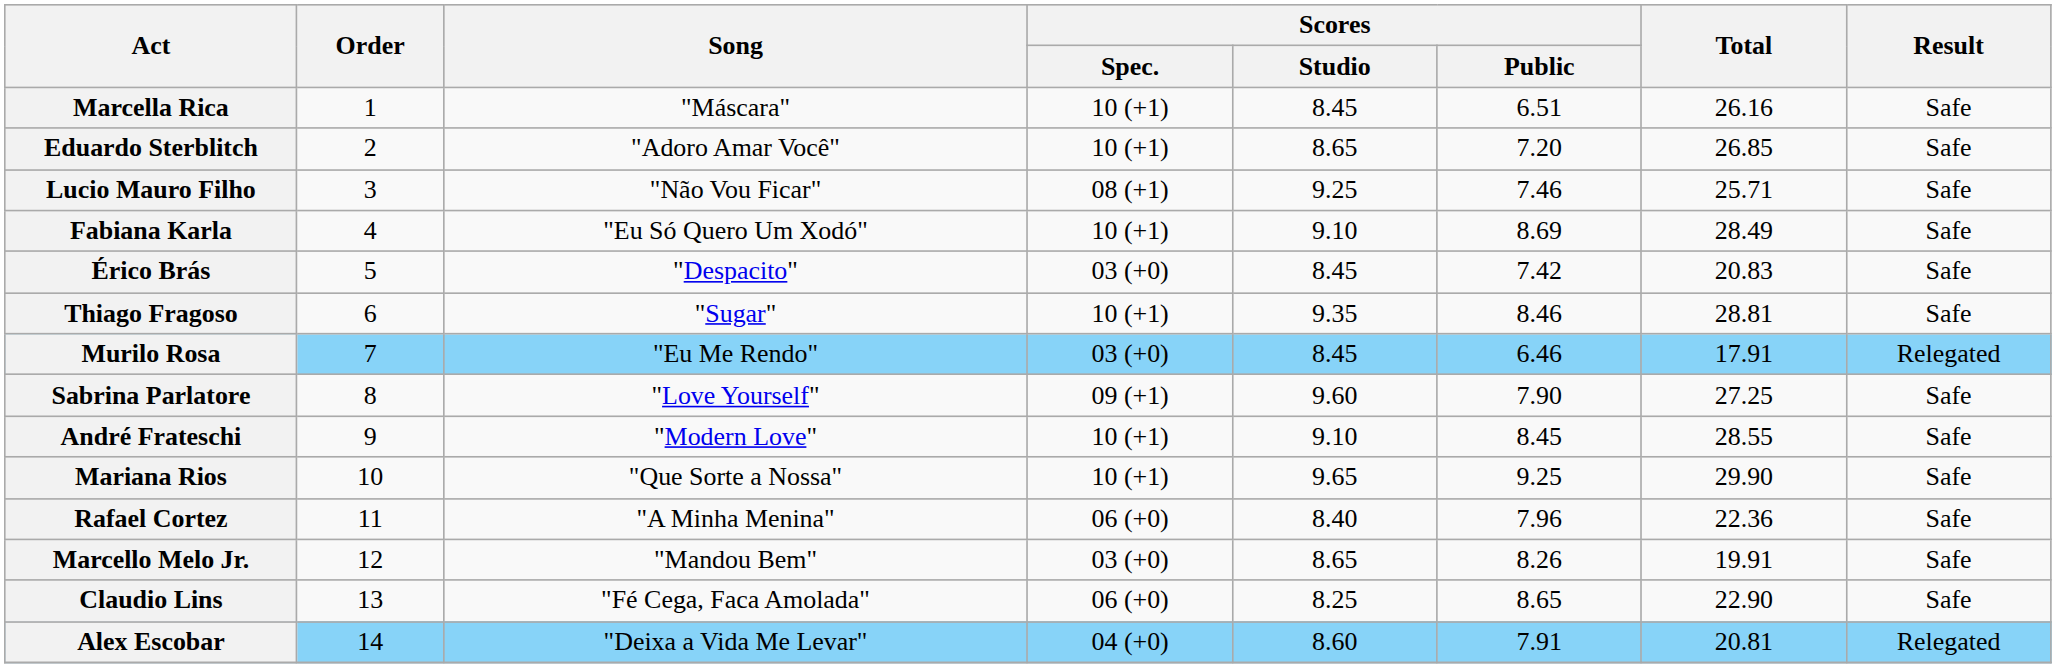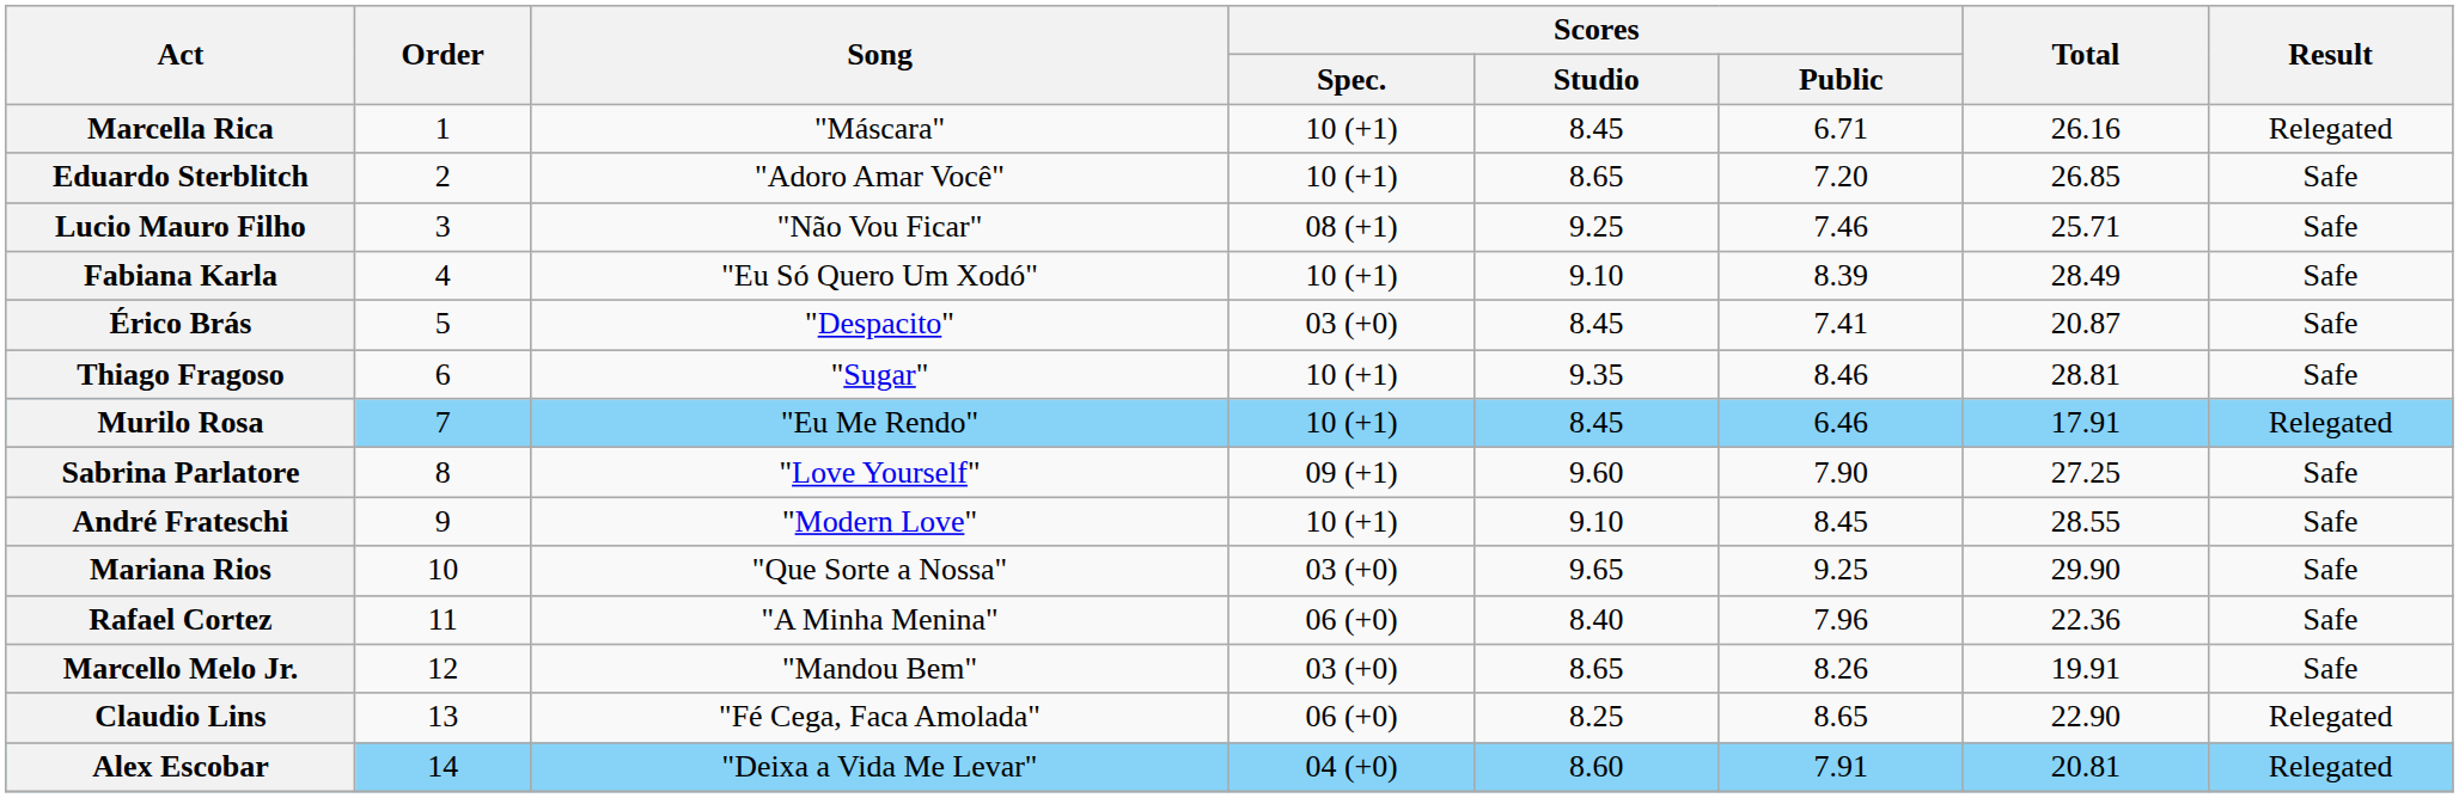Marcella Rica | Scores / Public: 6.51 -> 6.71
Marcella Rica | Result: Safe -> Relegated
Fabiana Karla | Scores / Public: 8.69 -> 8.39
Érico Brás | Scores / Public: 7.42 -> 7.41
Érico Brás | Total: 20.83 -> 20.87
Murilo Rosa | Scores / Spec.: 03 (+0) -> 10 (+1)
Mariana Rios | Scores / Spec.: 10 (+1) -> 03 (+0)
Claudio Lins | Result: Safe -> Relegated
